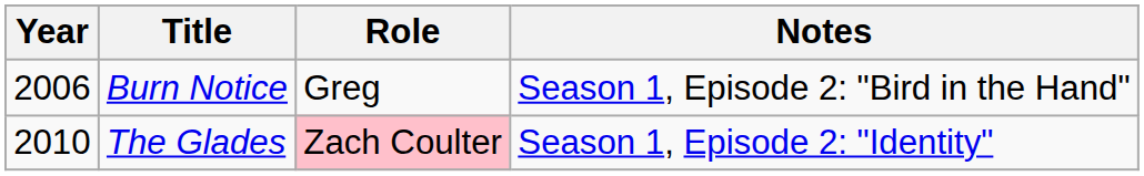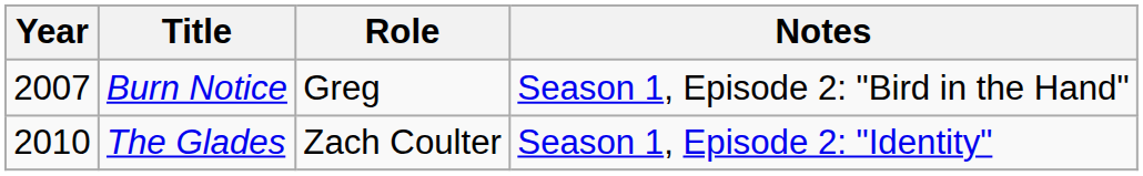Burn Notice | Year: 2006 -> 2007
The Glades | Role: pink background -> no background
